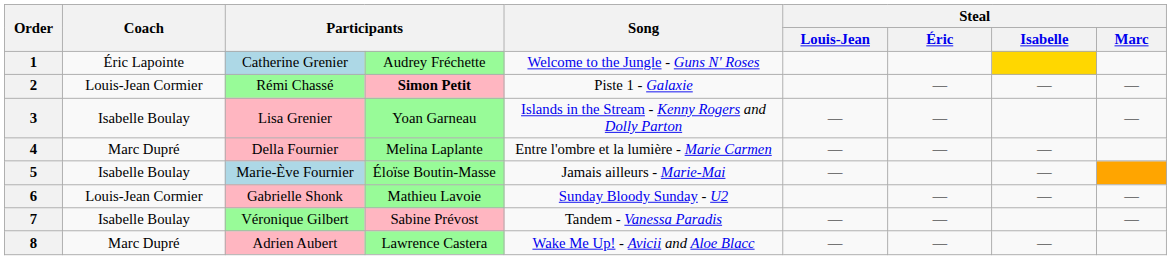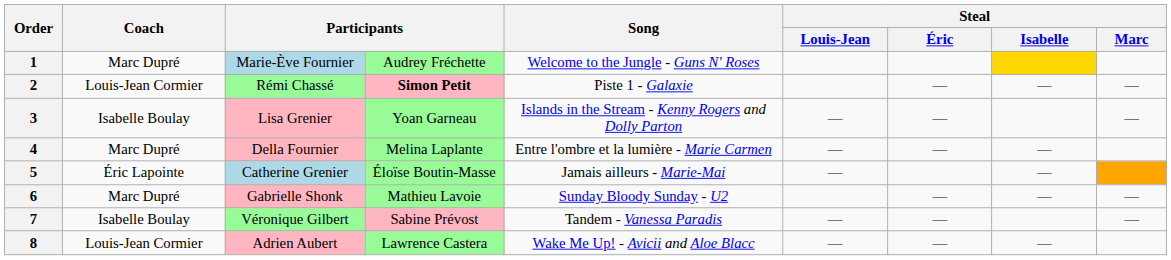1 | Coach: Éric Lapointe -> Marc Dupré
1 | column 3: Catherine Grenier -> Marie-Ève Fournier
5 | Coach: Isabelle Boulay -> Éric Lapointe
5 | column 3: Marie-Ève Fournier -> Catherine Grenier
6 | Coach: Louis-Jean Cormier -> Marc Dupré
8 | Coach: Marc Dupré -> Louis-Jean Cormier
